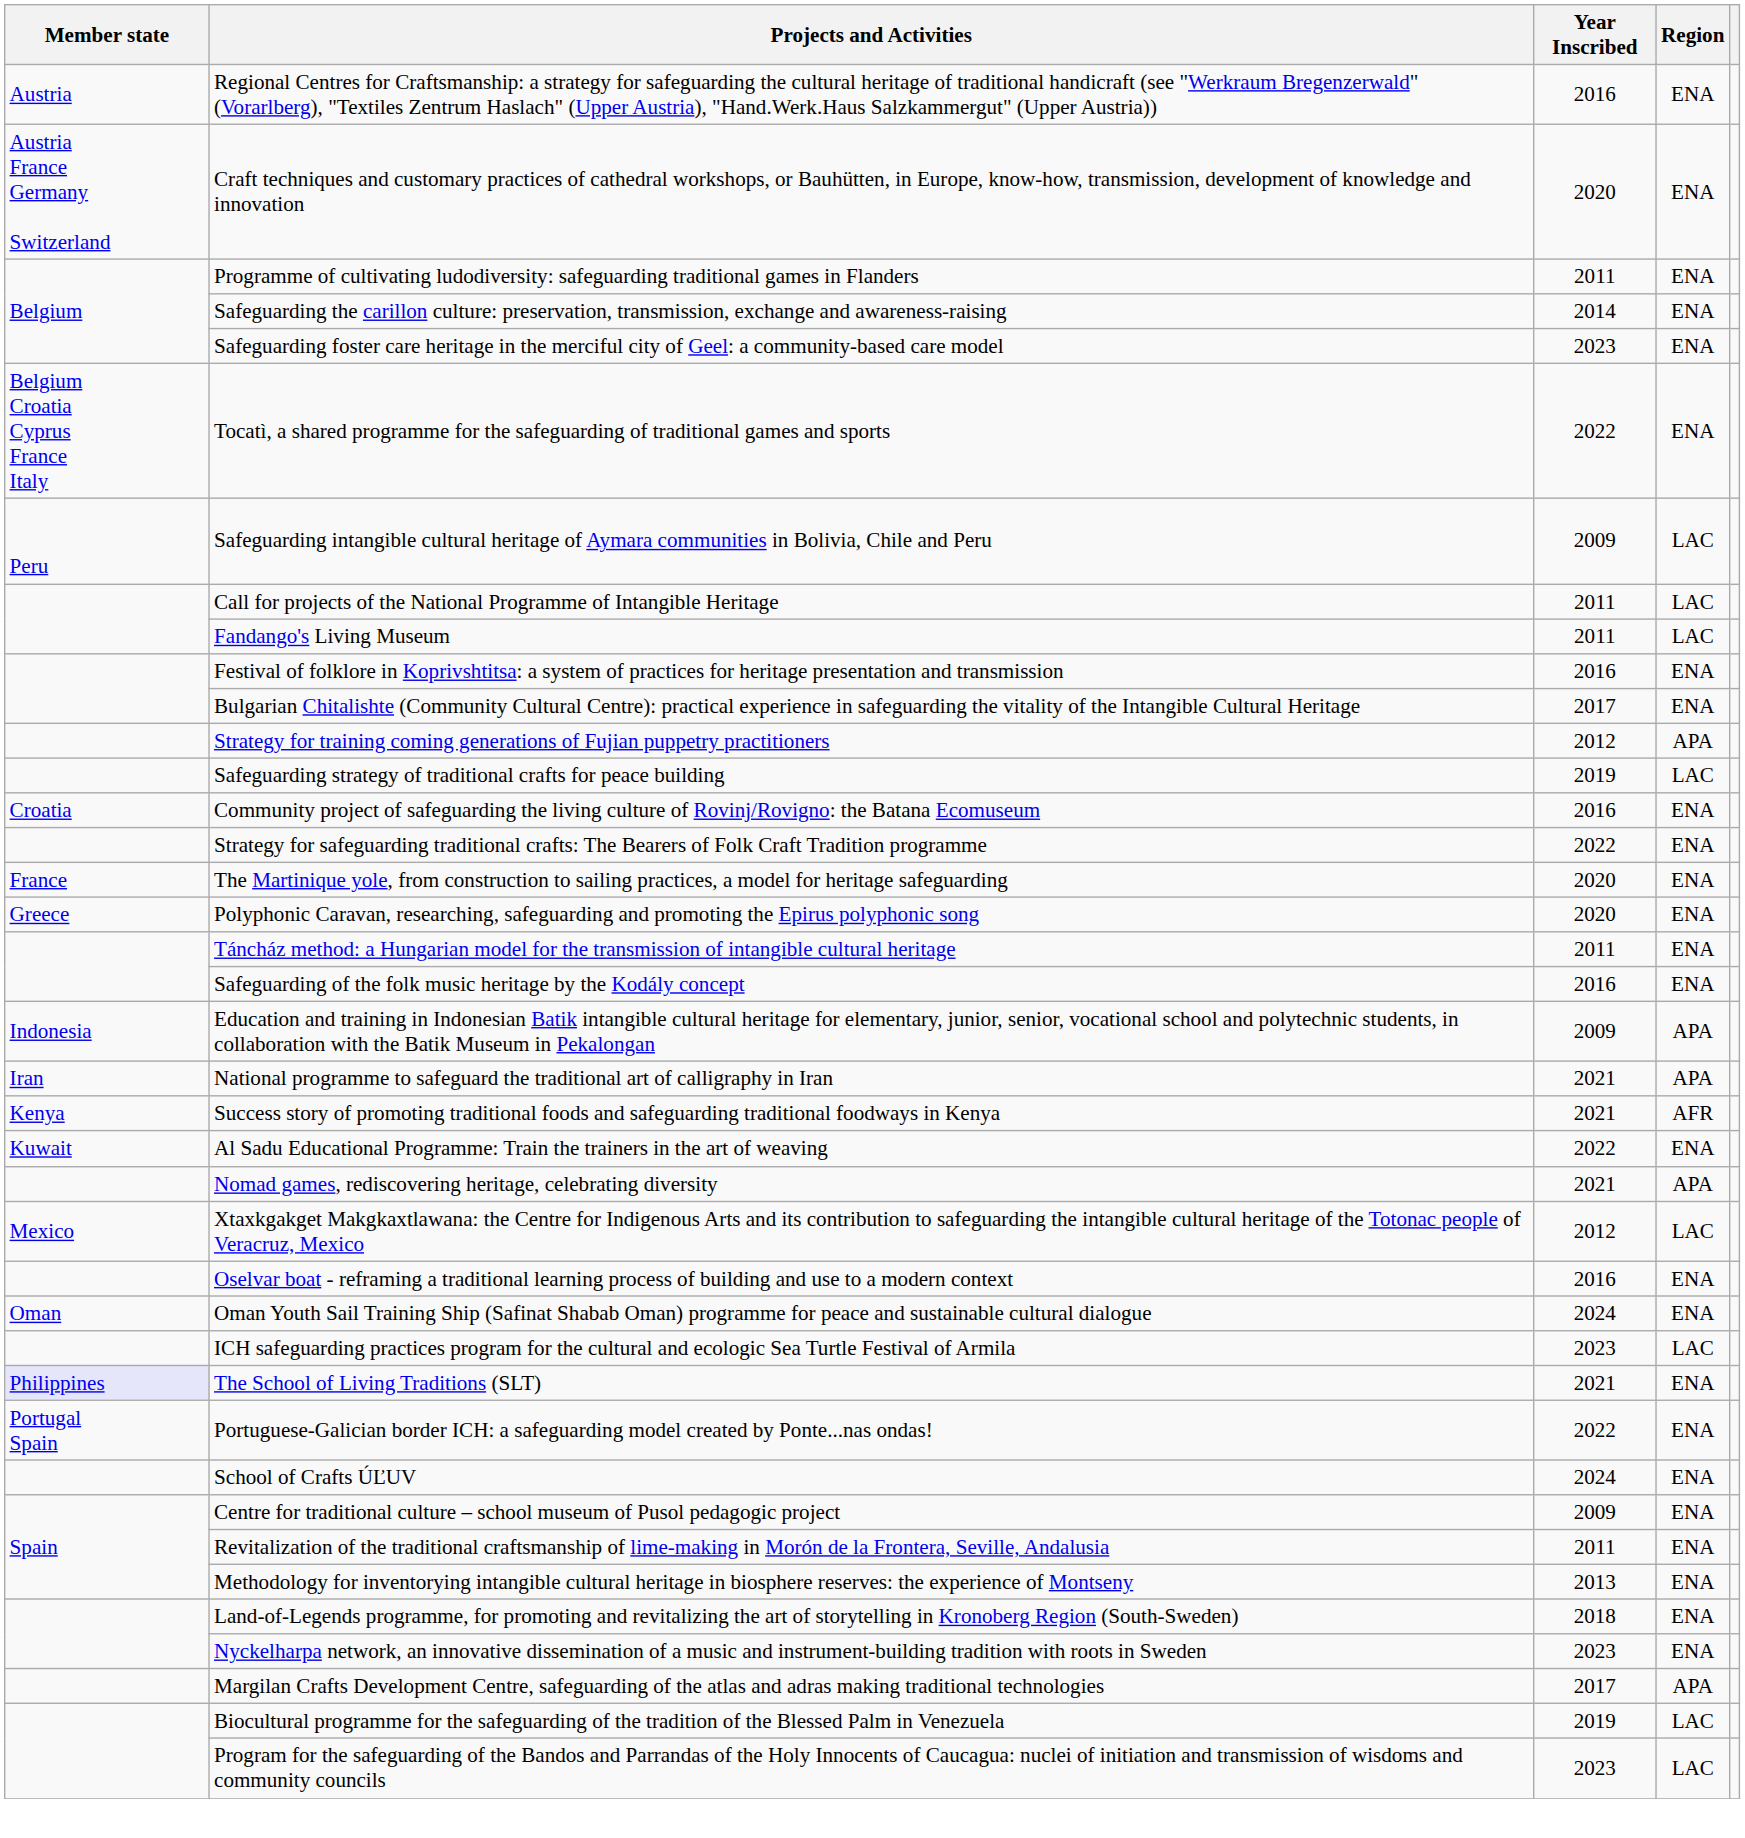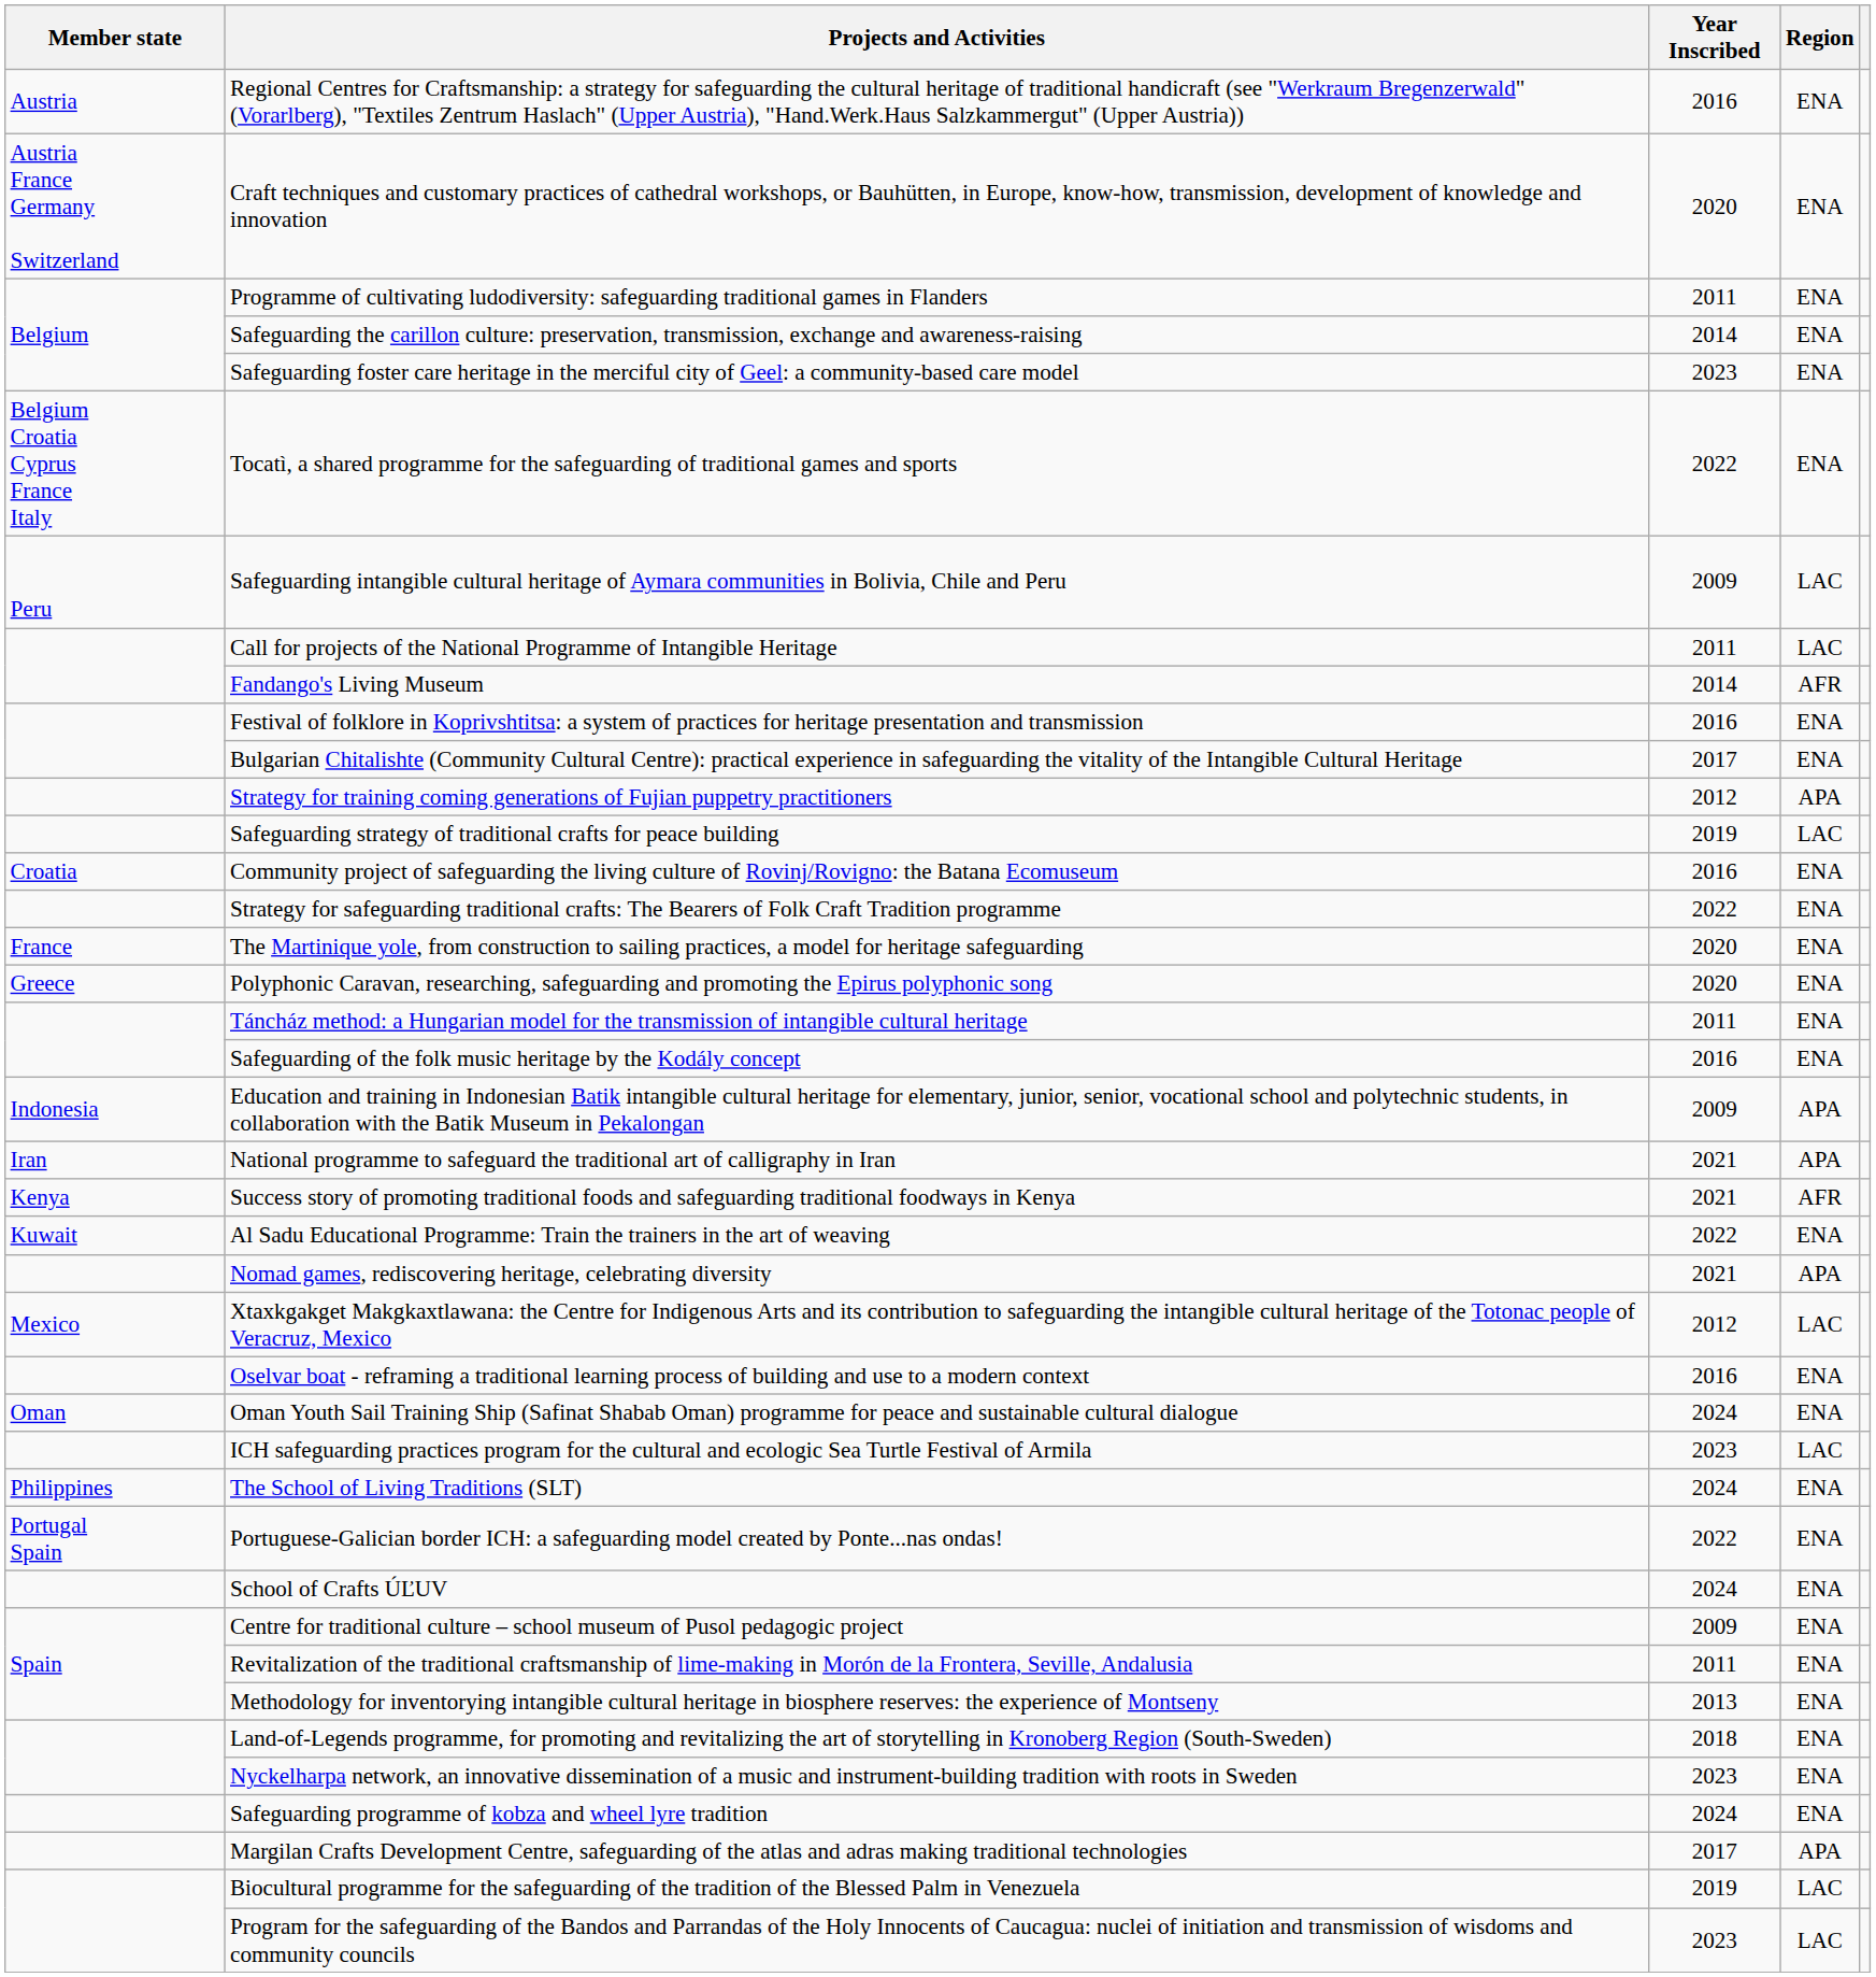Fandango's Living Museum | Year Inscribed: 2011 -> 2014
Fandango's Living Museum | Region: LAC -> AFR
The School of Living Traditions (SLT) | Member state: lavender background -> no background
The School of Living Traditions (SLT) | Year Inscribed: 2021 -> 2024
+ row: Safeguarding programme of kobza and wheel lyre tradition | 2024 | ENA
